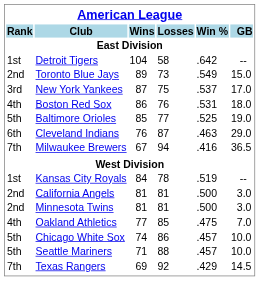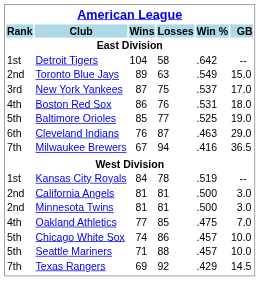Toronto Blue Jays | Losses: 73 -> 63
